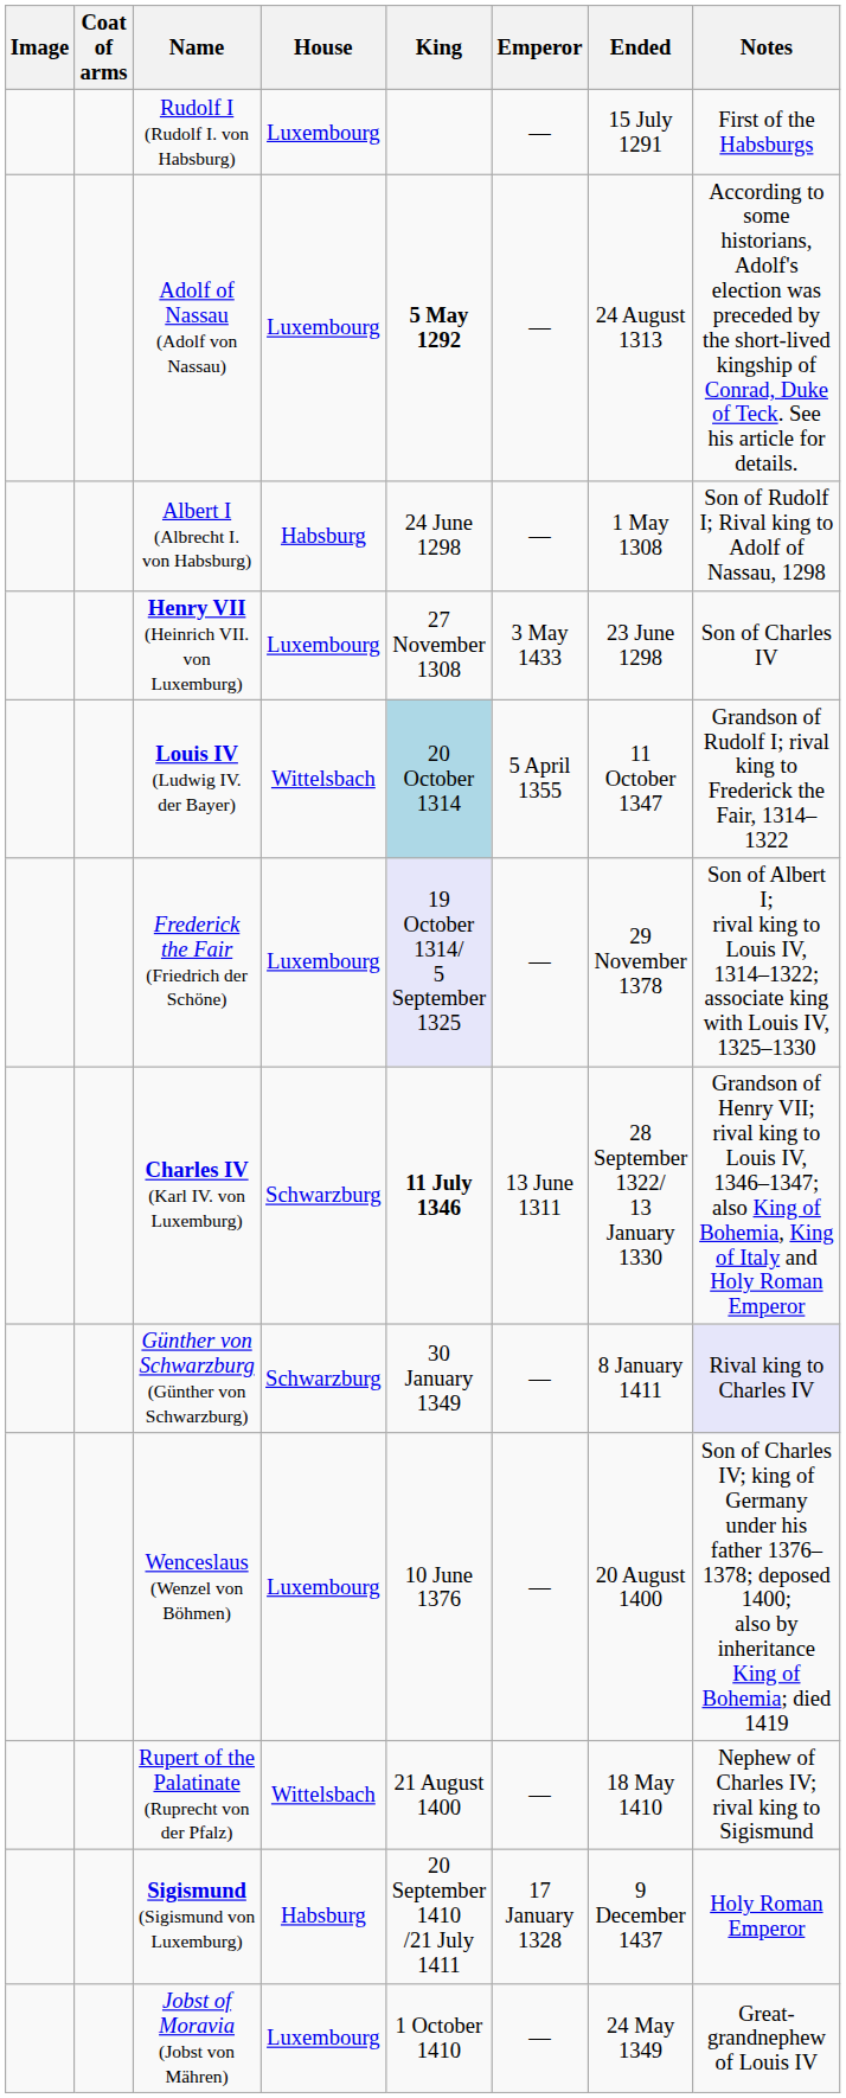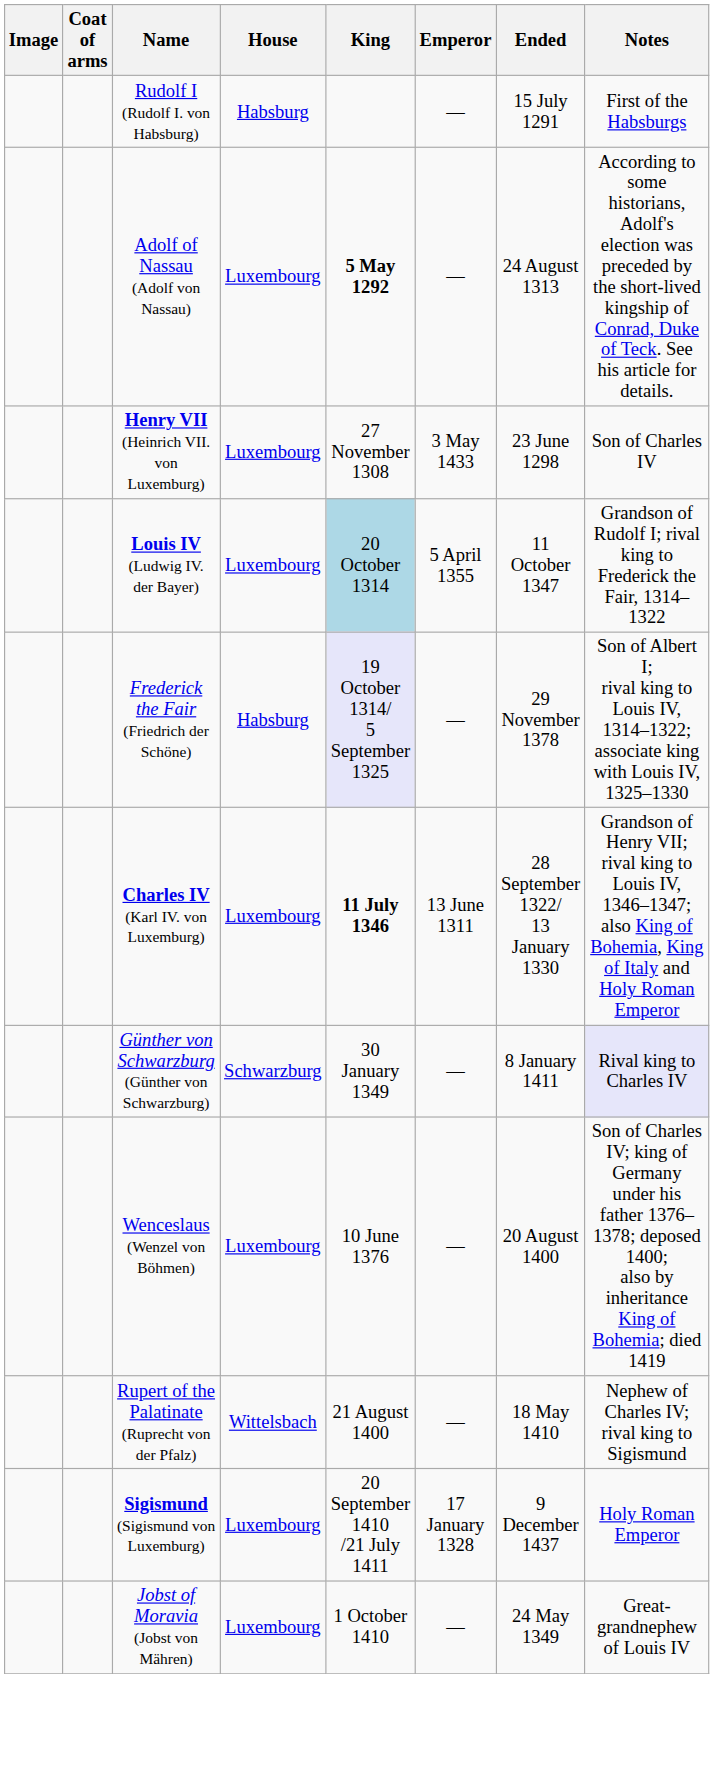Rudolf I (Rudolf I. von Habsburg) | House: Luxembourg -> Habsburg
- row: Albert I (Albrecht I. von Habsburg) | Habsburg | 24 June 1298 | — | 1 May 1308 | Son of Rudolf I; Rival king to Adolf of Nassau, 1298
Louis IV (Ludwig IV. der Bayer) | House: Wittelsbach -> Luxembourg
Frederick the Fair (Friedrich der Schöne) | House: Luxembourg -> Habsburg
Charles IV (Karl IV. von Luxemburg) | House: Schwarzburg -> Luxembourg
Sigismund (Sigismund von Luxemburg) | House: Habsburg -> Luxembourg
